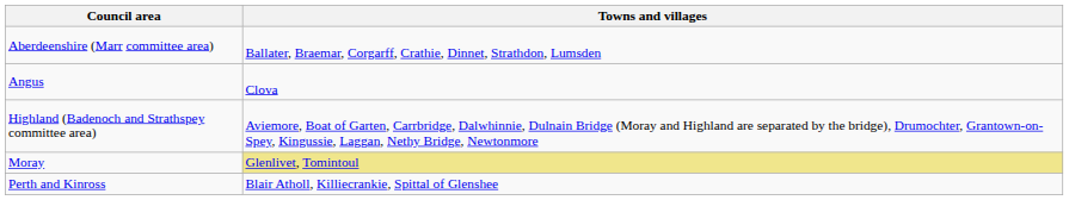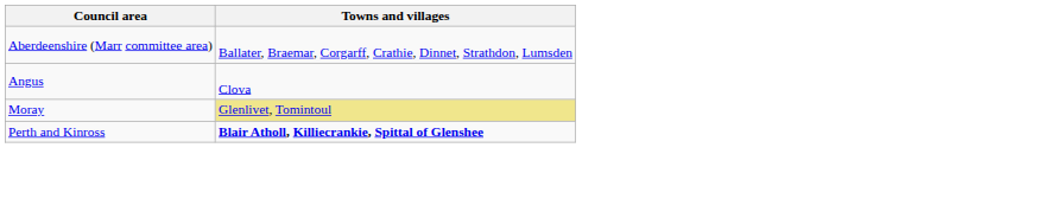- row: Highland (Badenoch and Strathspey committee area) | Aviemore, Boat of Garten, Carrbridge, Dalwhinnie, Dulnain Bridge (Moray and Highland are separated by the bridge), Drumochter, Grantown-on-Spey, Kingussie, Laggan, Nethy Bridge, Newtonmore
Perth and Kinross | Towns and villages: normal -> bold
